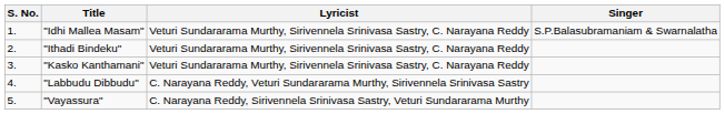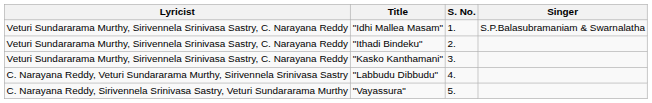columns swapped: S. No. <-> Lyricist
